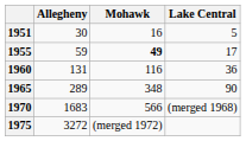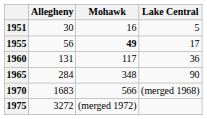1955 | Allegheny: 59 -> 56
1960 | Mohawk: 116 -> 117
1965 | Allegheny: 289 -> 284
